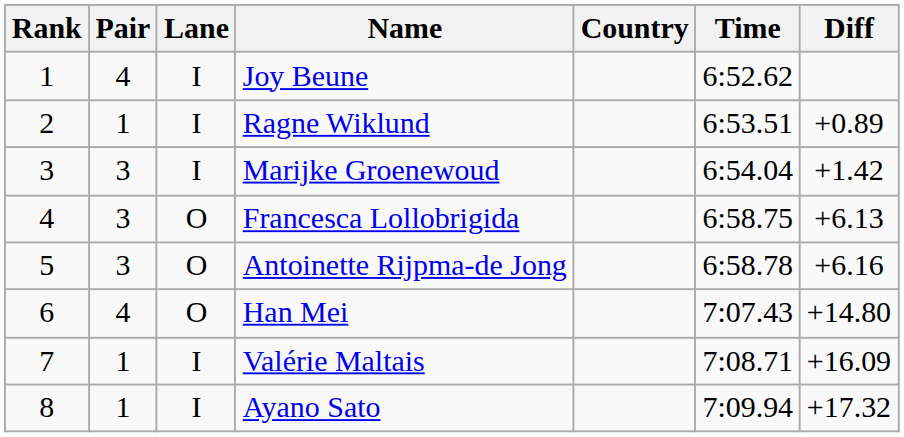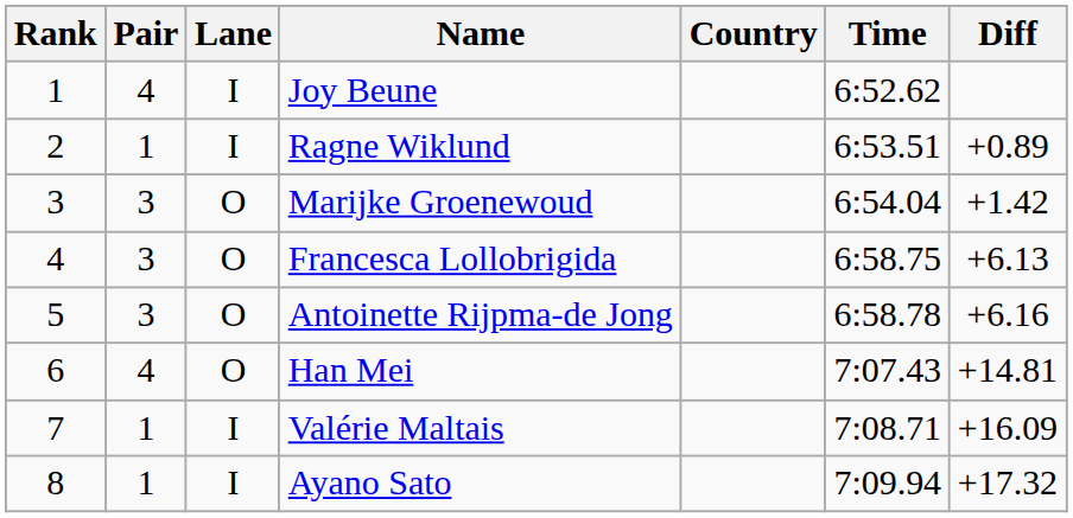Marijke Groenewoud | Lane: I -> O
Han Mei | Diff: +14.80 -> +14.81
